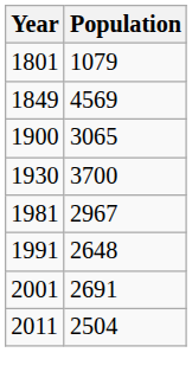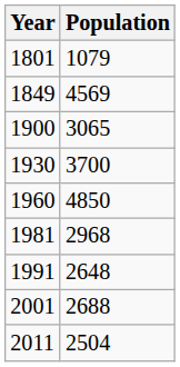+ row: 1960 | 4850
1981 | Population: 2967 -> 2968
2001 | Population: 2691 -> 2688
